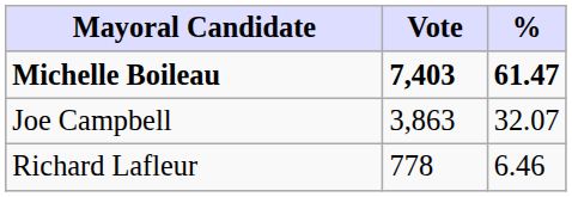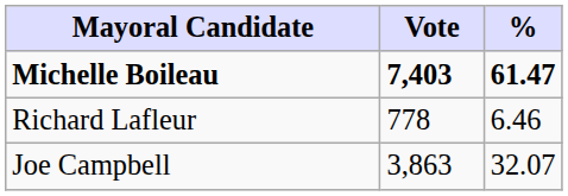rows swapped: Joe Campbell <-> Richard Lafleur
